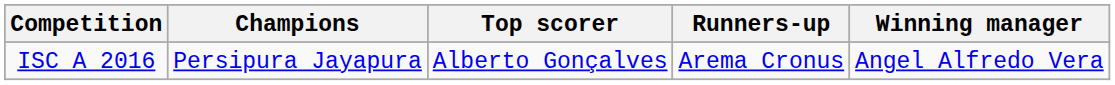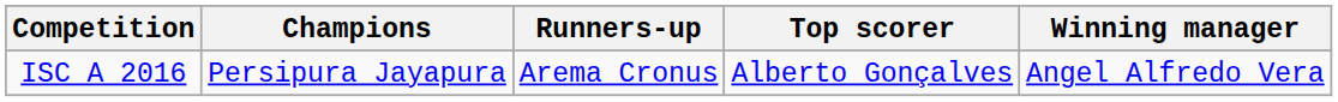columns swapped: Runners-up <-> Top scorer
